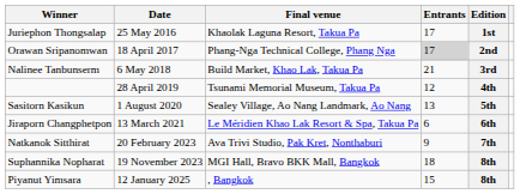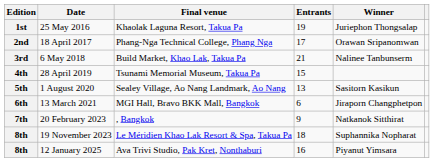columns swapped: Edition <-> Winner
25 May 2016 | Entrants: 17 -> 19
18 April 2017 | Entrants: lightgrey background -> no background
28 April 2019 | Entrants: 12 -> 15
13 March 2021 | Final venue: Le Méridien Khao Lak Resort & Spa, Takua Pa -> MGI Hall, Bravo BKK Mall, Bangkok
20 February 2023 | Final venue: Ava Trivi Studio, Pak Kret, Nonthaburi -> , Bangkok
19 November 2023 | Final venue: MGI Hall, Bravo BKK Mall, Bangkok -> Le Méridien Khao Lak Resort & Spa, Takua Pa
12 January 2025 | Final venue: , Bangkok -> Ava Trivi Studio, Pak Kret, Nonthaburi
12 January 2025 | Entrants: 15 -> 16
